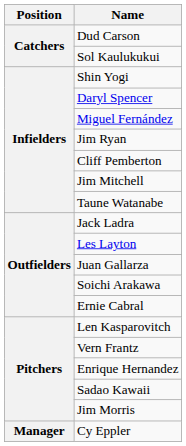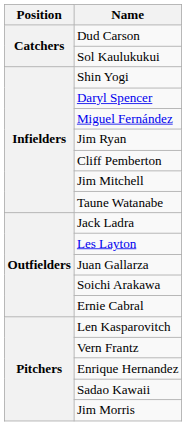- row: Manager | Cy Eppler
